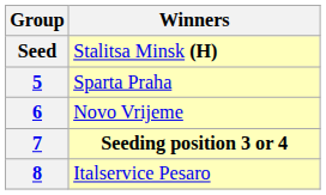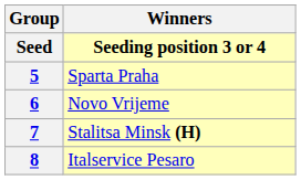Seed | Winners: Stalitsa Minsk (H) -> Seeding position 3 or 4
7 | Winners: Seeding position 3 or 4 -> Stalitsa Minsk (H)
